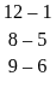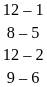+ row: 12 – 2
